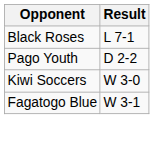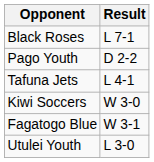+ row: Tafuna Jets | L 4-1
+ row: Utulei Youth | L 3-0
